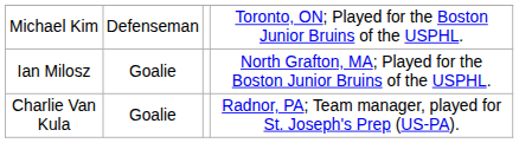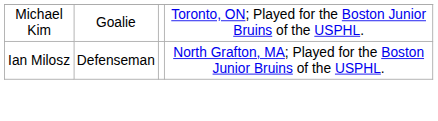Michael Kim | column 2: Defenseman -> Goalie
Ian Milosz | column 2: Goalie -> Defenseman
- row: Charlie Van Kula | Goalie | Radnor, PA; Team manager, played for St. Joseph's Prep (US-PA).
